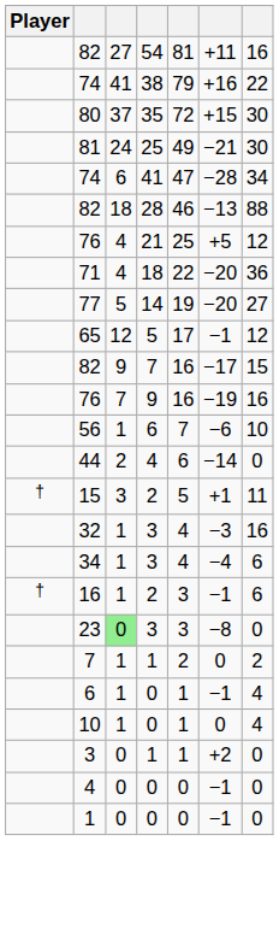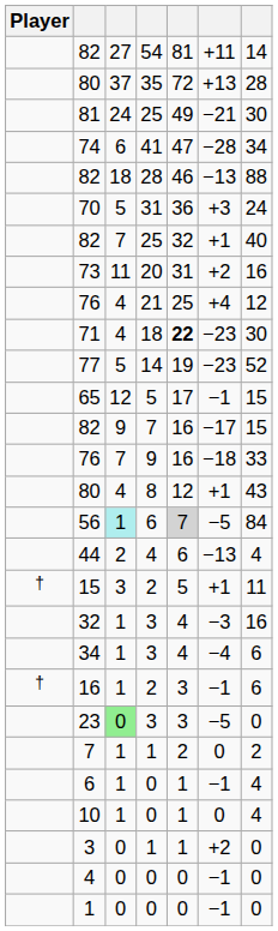82 / 54 | column 7: 16 -> 14
- row: 74 | 41 | 38 | 79 | +16 | 22
80 / 35 | column 6: +15 -> +13
80 / 35 | column 7: 30 -> 28
+ row: 70 | 5 | 31 | 36 | +3 | 24
+ row: 82 | 7 | 25 | 32 | +1 | 40
+ row: 73 | 11 | 20 | 31 | +2 | 16
76 / 21 | column 6: +5 -> +4
71 | column 5: normal -> bold
71 | column 6: −20 -> −23
71 | column 7: 36 -> 30
77 | column 6: −20 -> −23
77 | column 7: 27 -> 52
65 | column 7: 12 -> 15
76 / 9 | column 6: −19 -> −18
76 / 9 | column 7: 16 -> 33
+ row: 80 | 4 | 8 | 12 | +1 | 43
56 | column 3: no background -> paleturquoise background
56 | column 5: no background -> lightgrey background
56 | column 6: −6 -> −5
56 | column 7: 10 -> 84
44 | column 6: −14 -> −13
44 | column 7: 0 -> 4
23 | column 6: −8 -> −5
